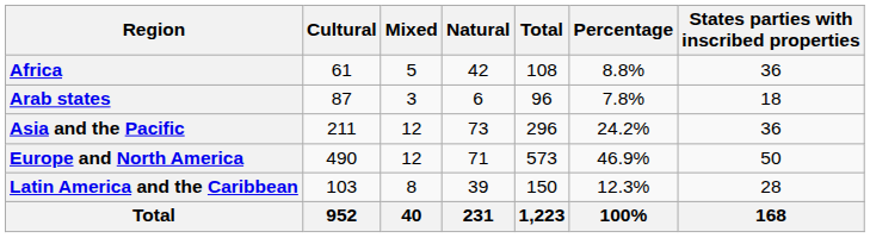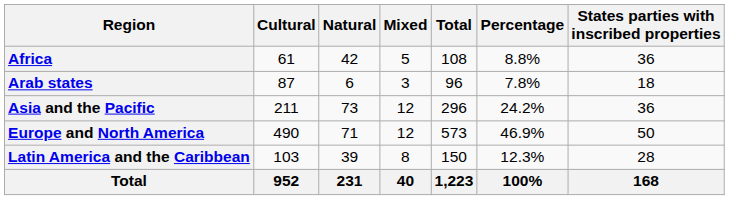columns swapped: Natural <-> Mixed
